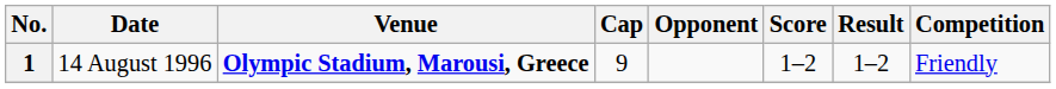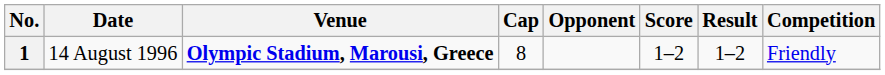1 | Cap: 9 -> 8
